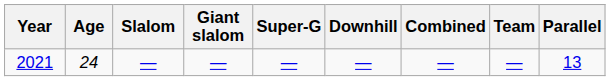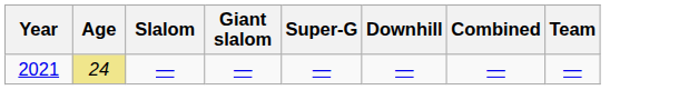- column: Parallel | 13
2021 | Age: no background -> khaki background
